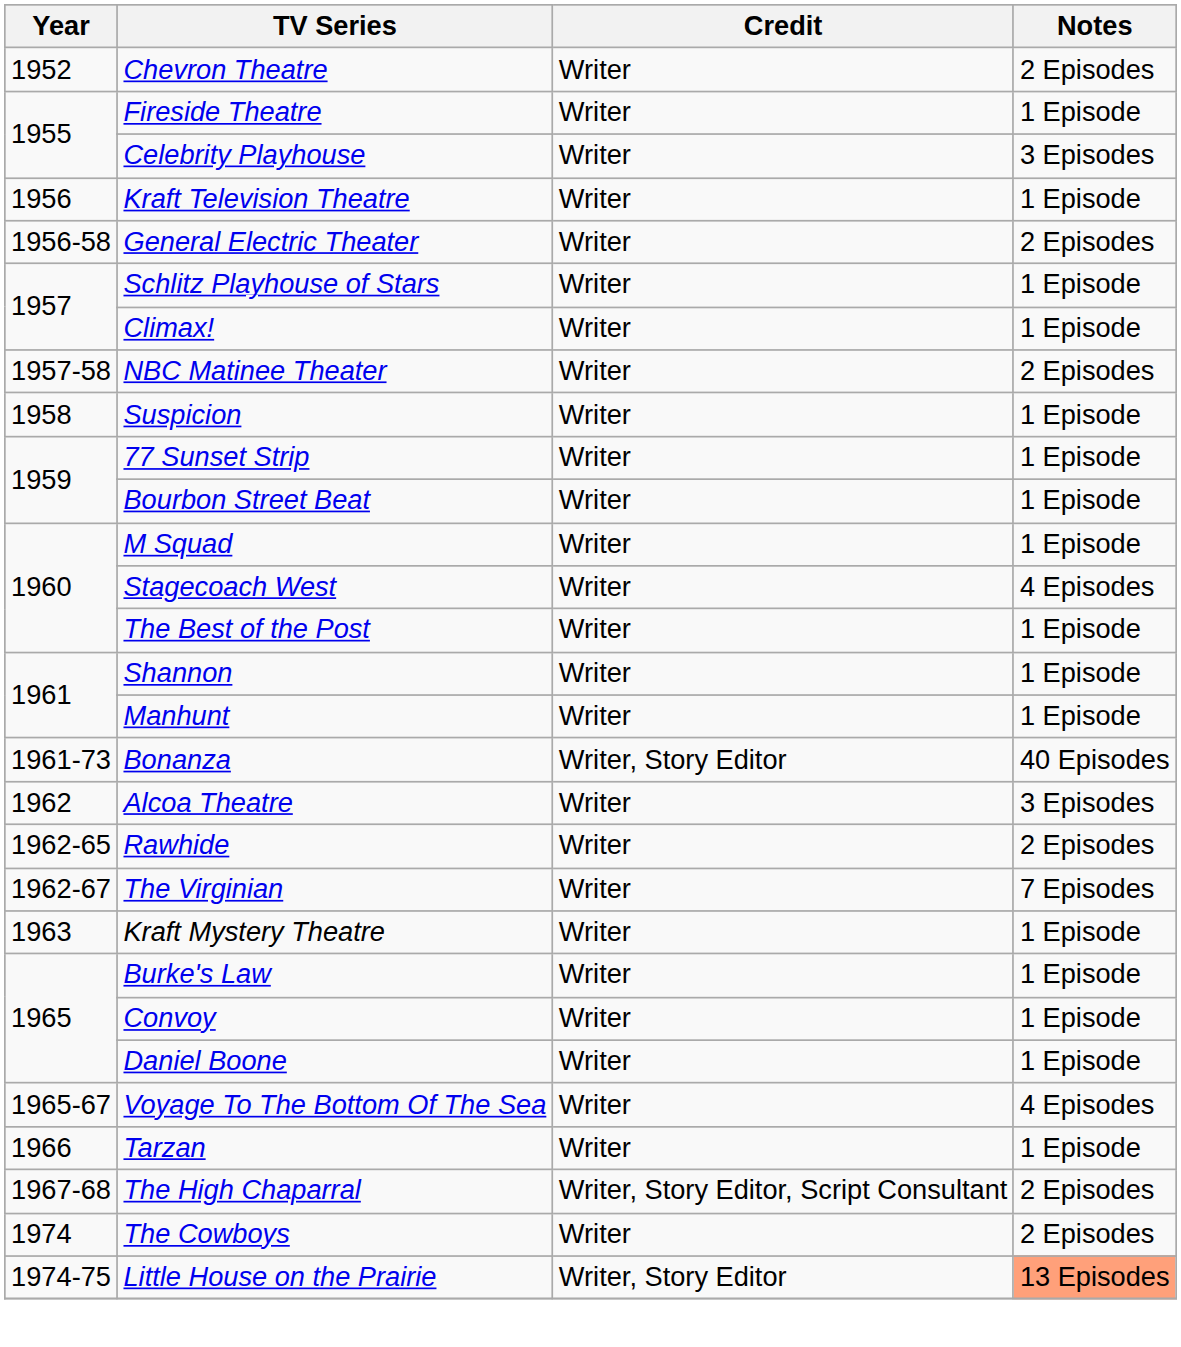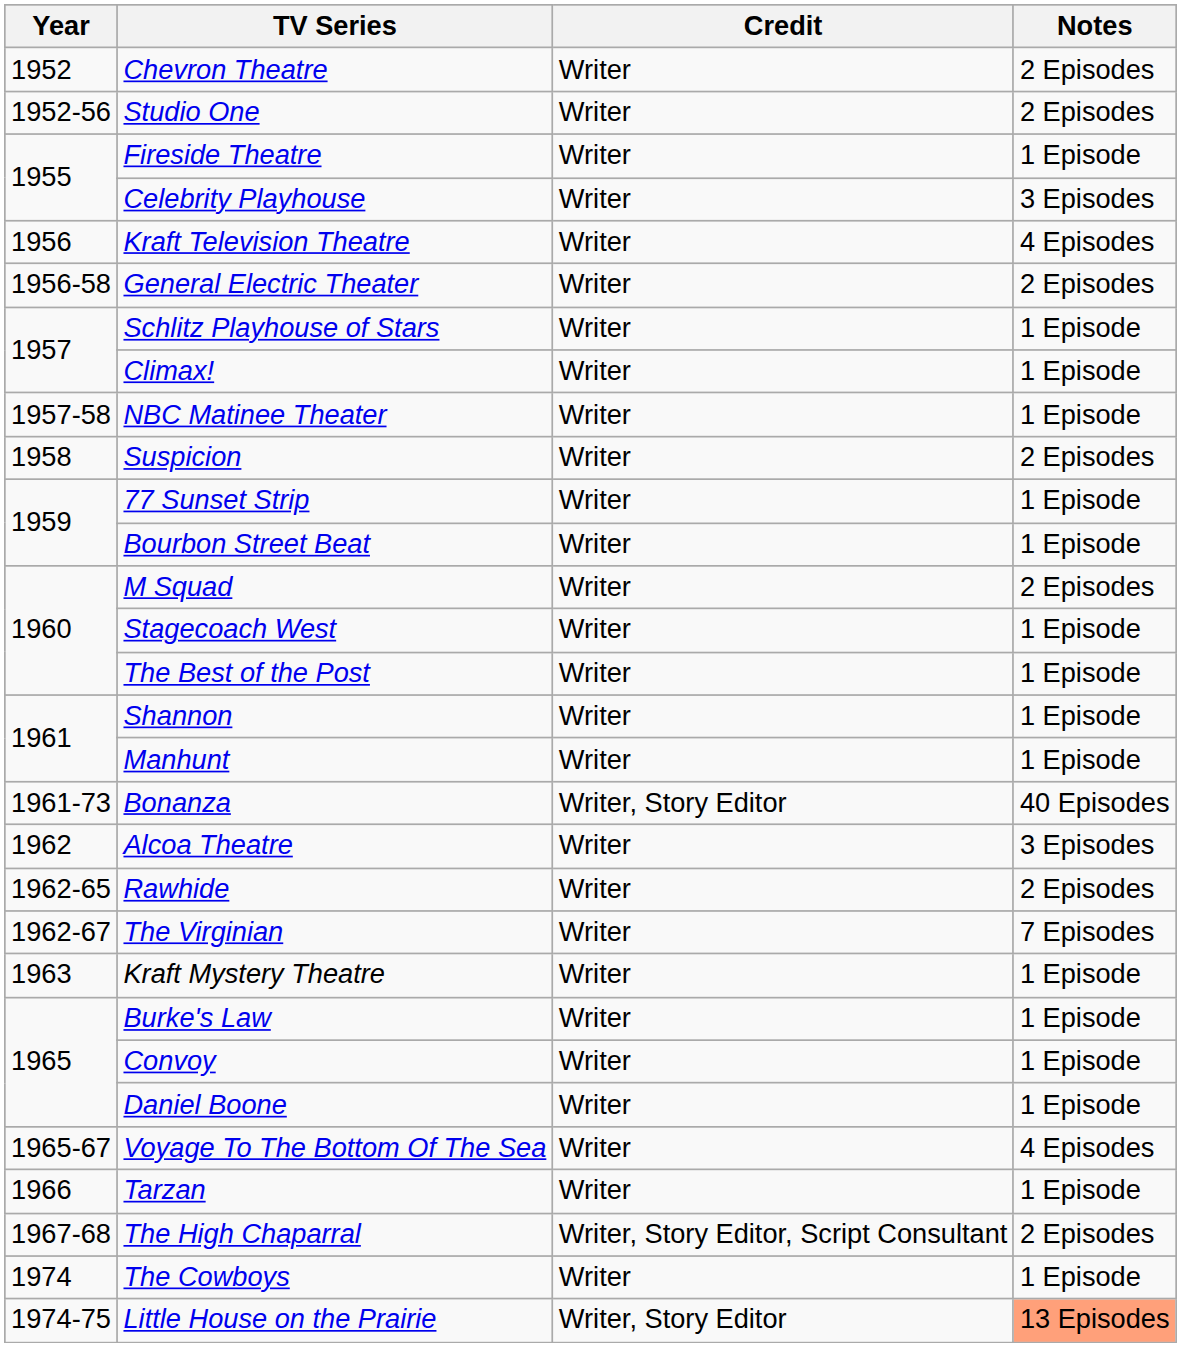+ row: 1952-56 | Studio One | Writer | 2 Episodes
Kraft Television Theatre | Notes: 1 Episode -> 4 Episodes
NBC Matinee Theater | Notes: 2 Episodes -> 1 Episode
Suspicion | Notes: 1 Episode -> 2 Episodes
M Squad | Notes: 1 Episode -> 2 Episodes
Stagecoach West | Notes: 4 Episodes -> 1 Episode
The Cowboys | Notes: 2 Episodes -> 1 Episode
